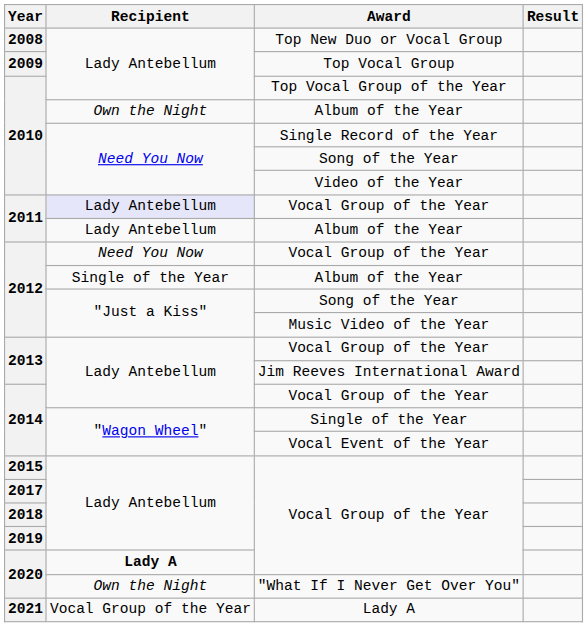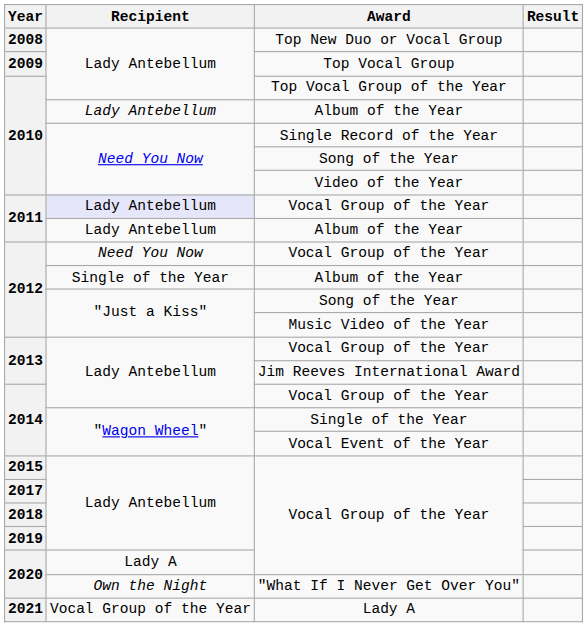2010 / Album of the Year | Recipient: Own the Night -> Lady Antebellum
2020 / Vocal Group of the Year | Recipient: bold -> normal
